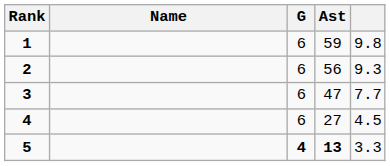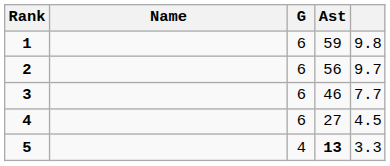2 | column 5: 9.3 -> 9.7
3 | Ast: 47 -> 46
5 | G: bold -> normal
